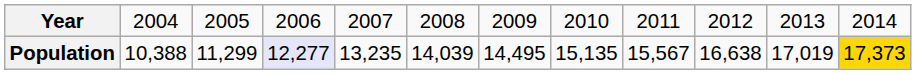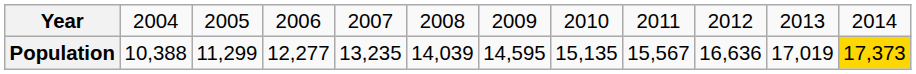Population | column 4: lavender background -> no background
Population | column 7: 14,495 -> 14,595
Population | column 10: 16,638 -> 16,636
